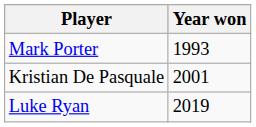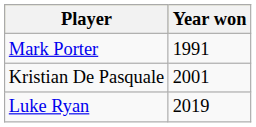Mark Porter | Year won: 1993 -> 1991
